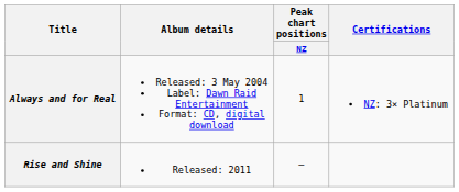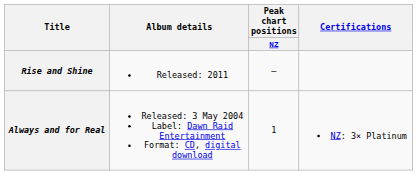rows swapped: Always and for Real <-> Rise and Shine
